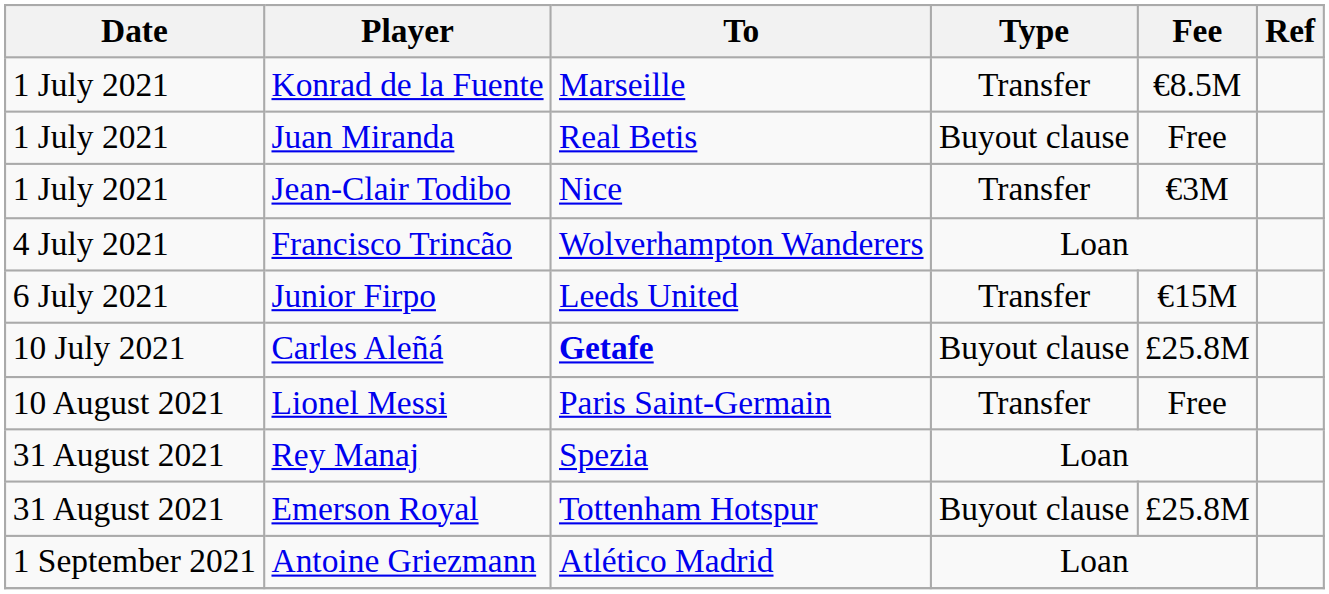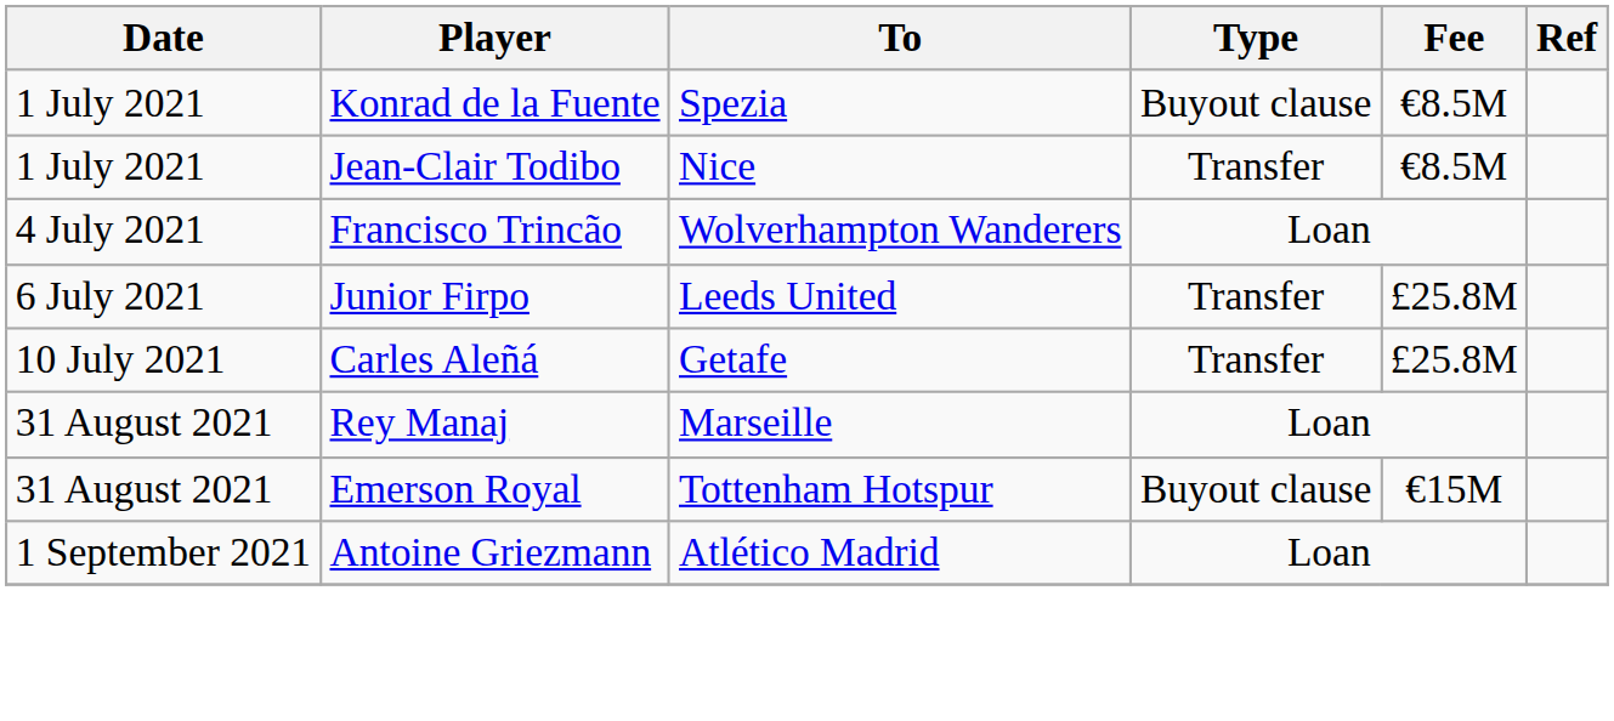Konrad de la Fuente | To: Marseille -> Spezia
Konrad de la Fuente | Type: Transfer -> Buyout clause
- row: 1 July 2021 | Juan Miranda | Real Betis | Buyout clause | Free
Jean-Clair Todibo | Fee: €3M -> €8.5M
Junior Firpo | Fee: €15M -> £25.8M
Carles Aleñá | To: bold -> normal
Carles Aleñá | Type: Buyout clause -> Transfer
- row: 10 August 2021 | Lionel Messi | Paris Saint-Germain | Transfer | Free
Rey Manaj | To: Spezia -> Marseille
Emerson Royal | Fee: £25.8M -> €15M
